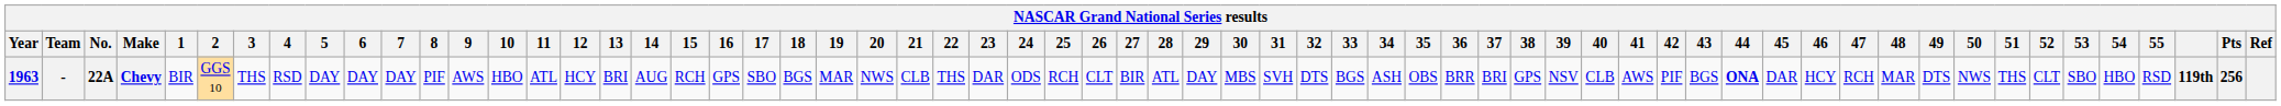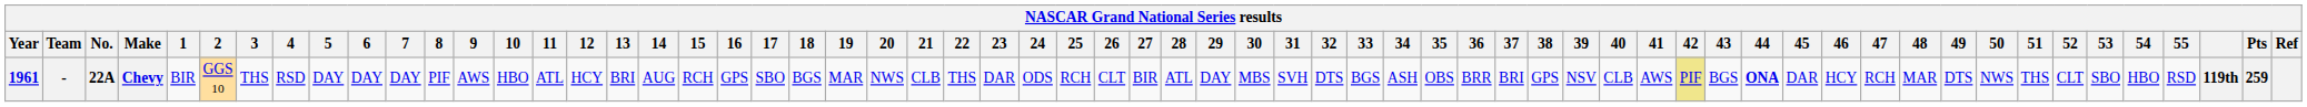Chevy | Year: 1963 -> 1961
Chevy | 42: no background -> khaki background
Chevy | Pts: 256 -> 259
